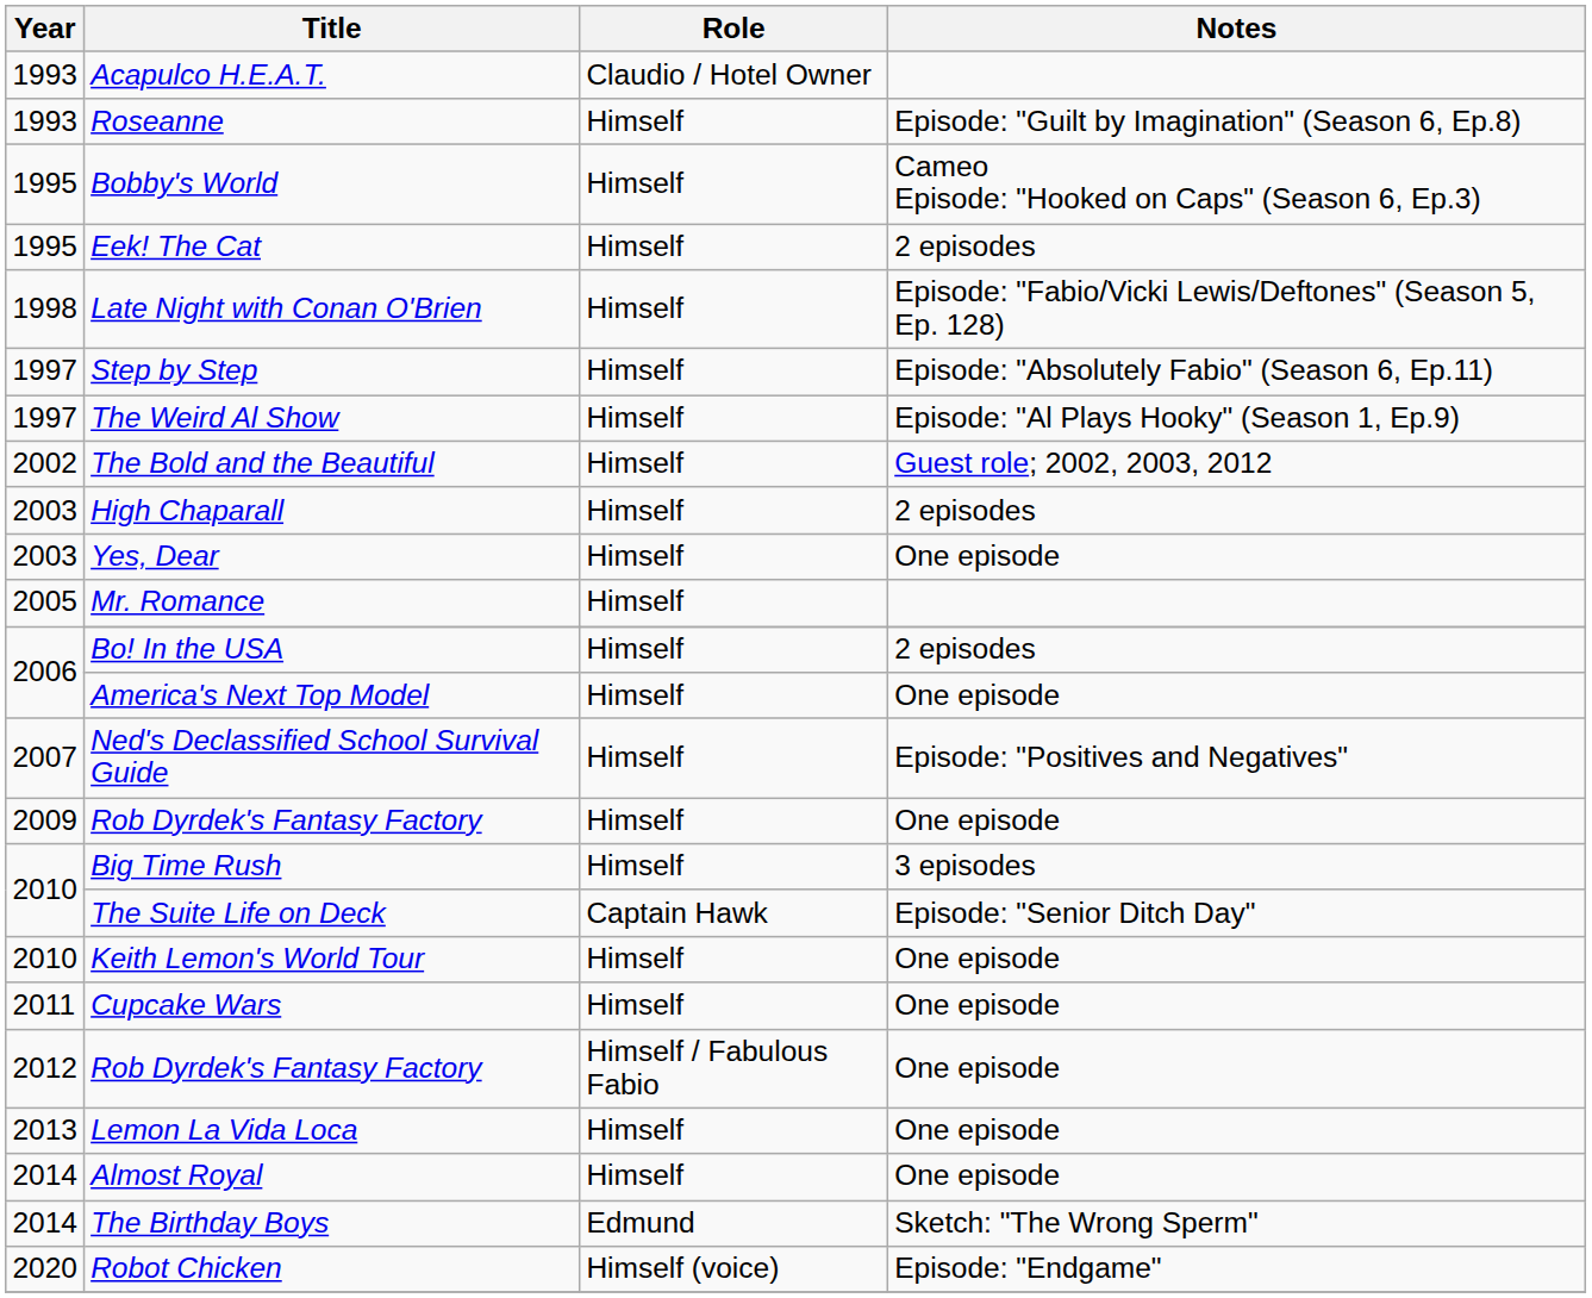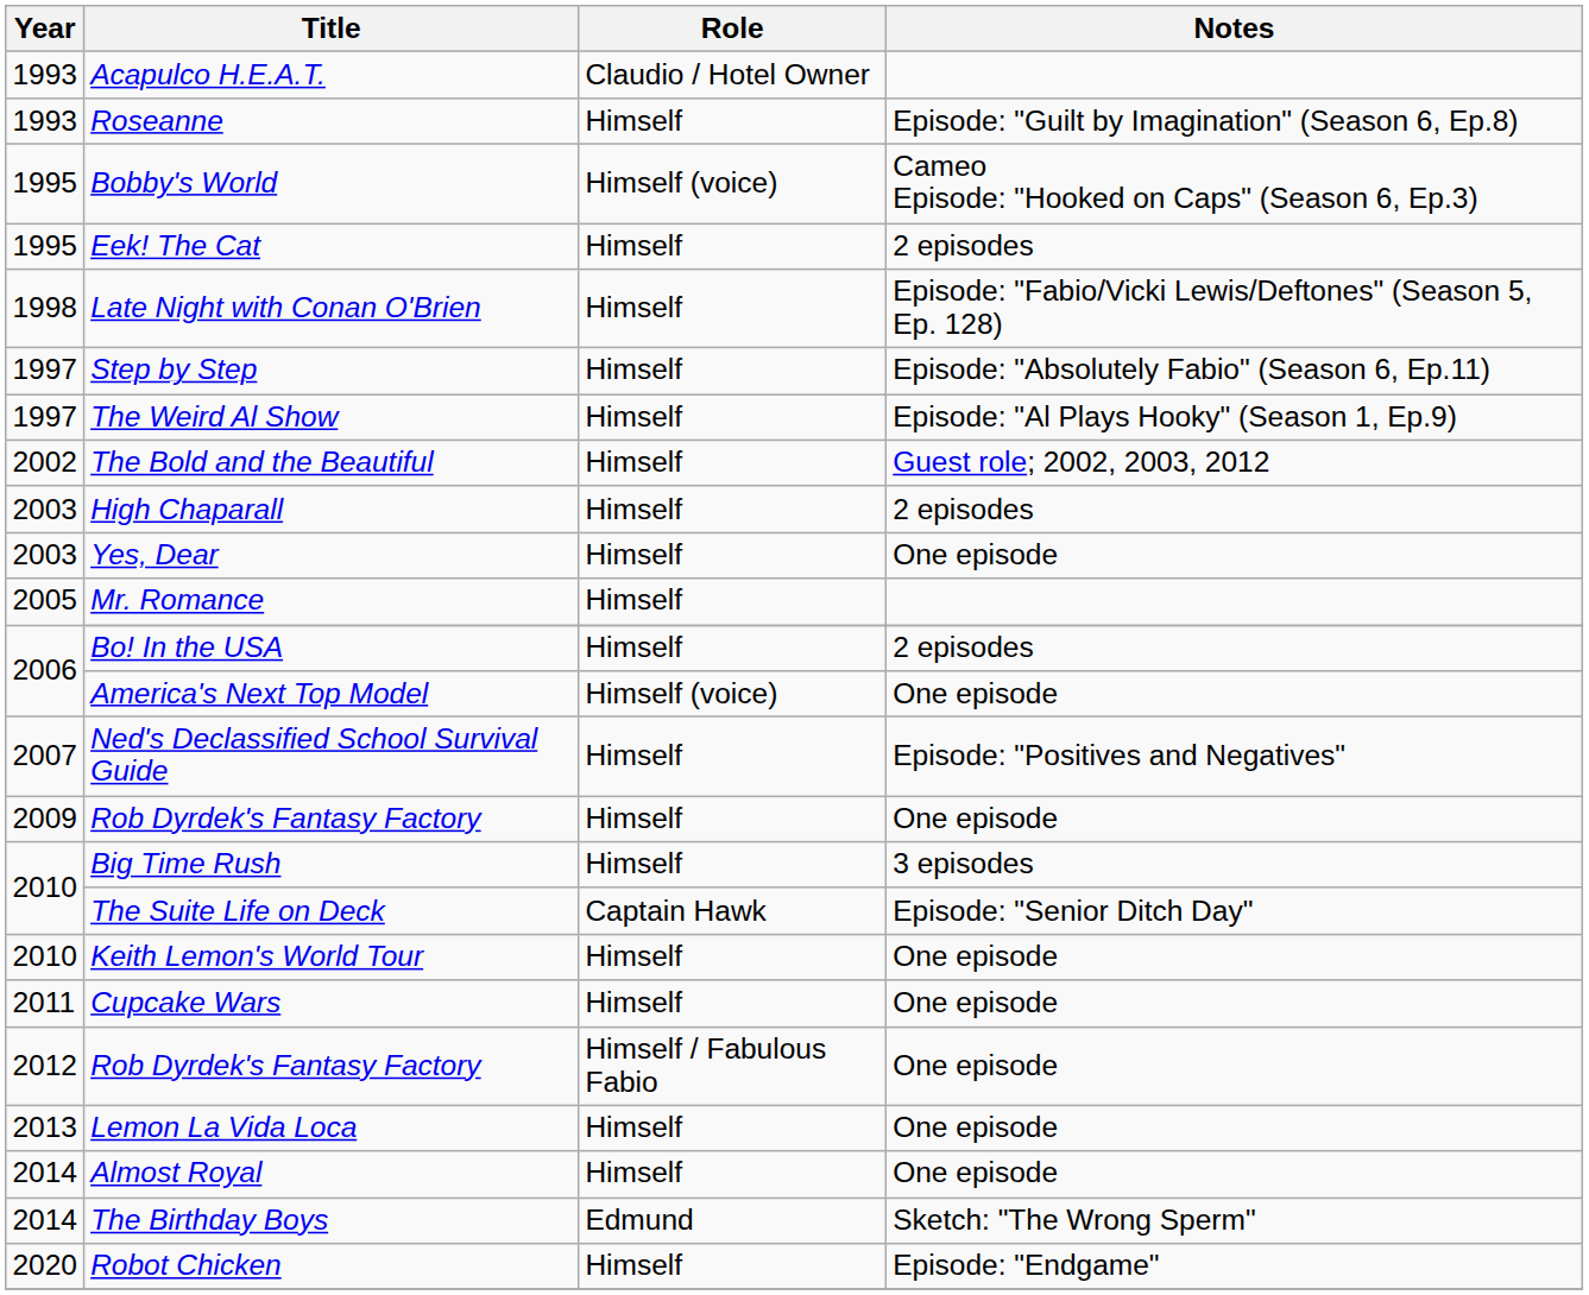Bobby's World | Role: Himself -> Himself (voice)
America's Next Top Model | Role: Himself -> Himself (voice)
Robot Chicken | Role: Himself (voice) -> Himself
